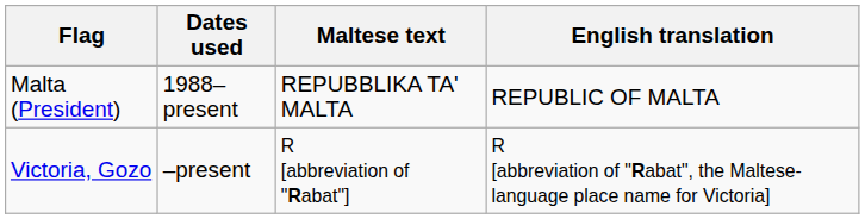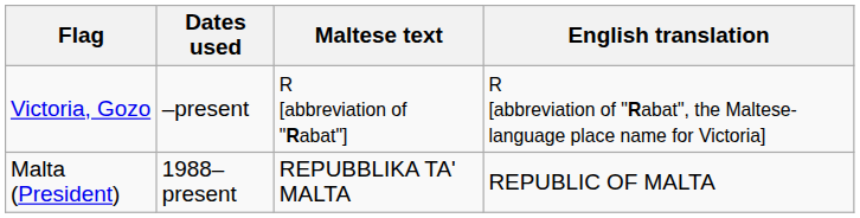rows swapped: Malta (President) <-> Victoria, Gozo
